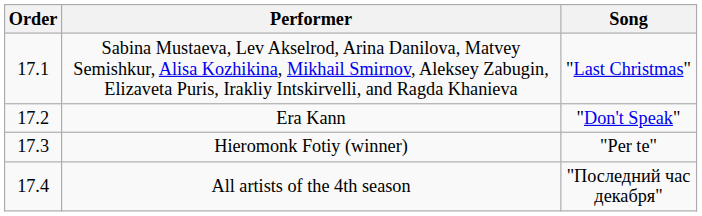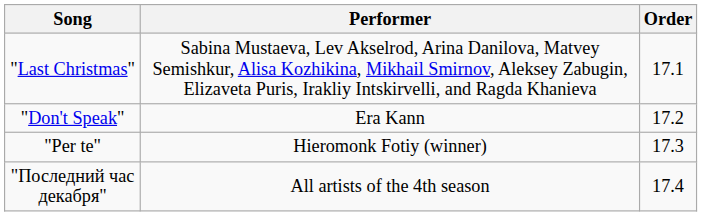columns swapped: Order <-> Song
